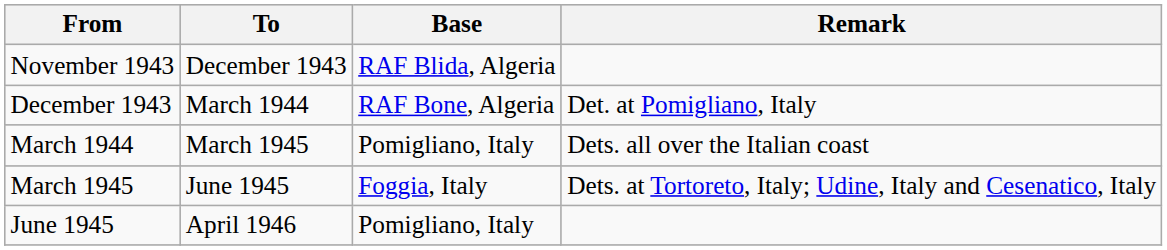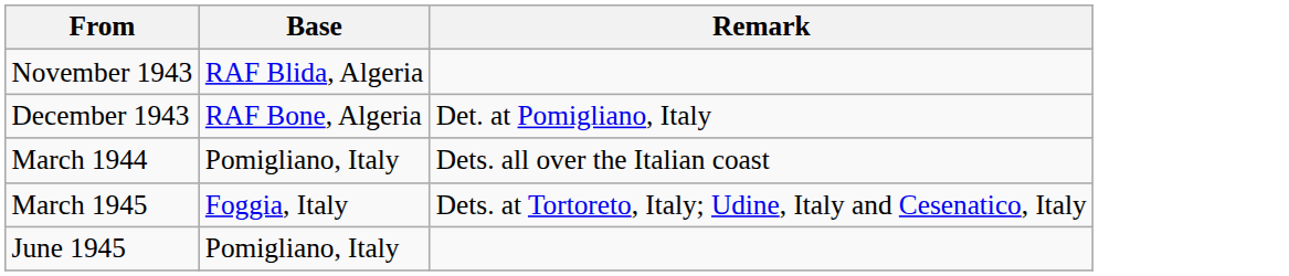- column: To | December 1943 | March 1944 | March 1945 | June 1945 | April 1946
